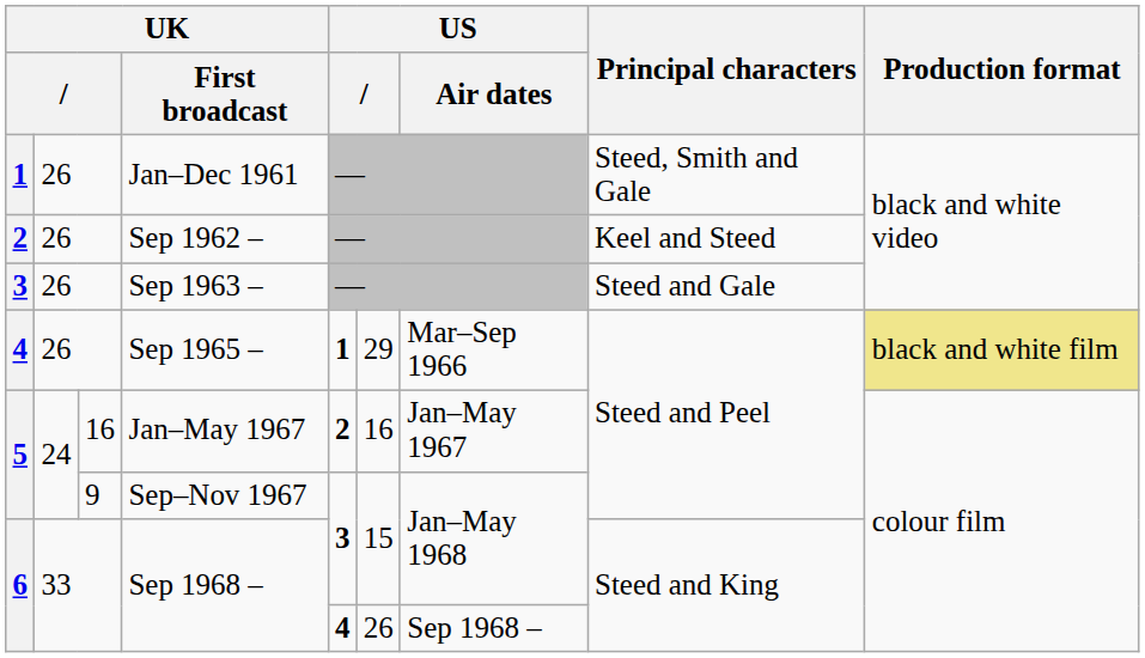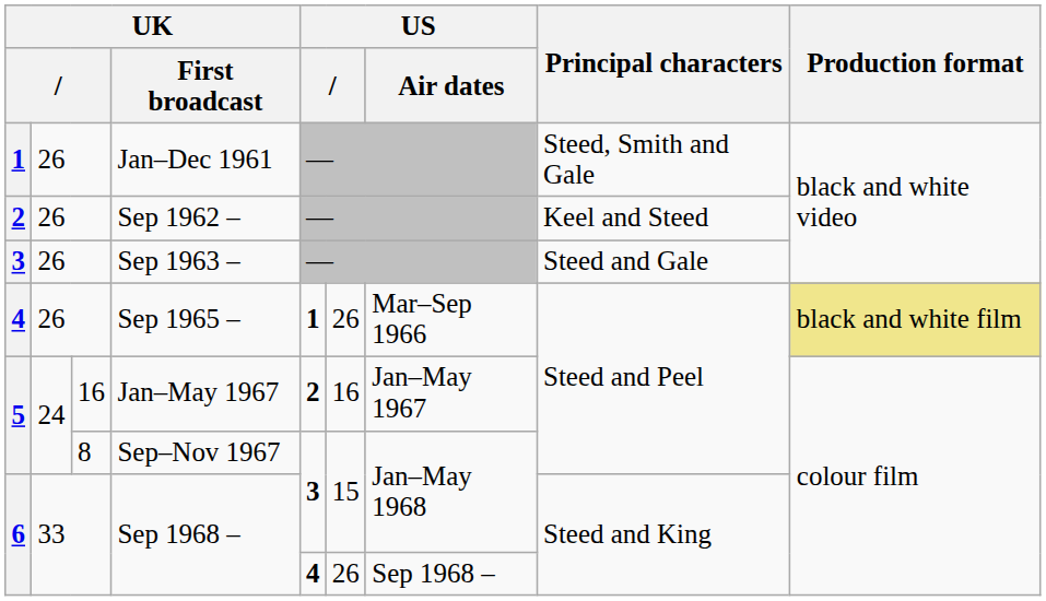Sep 1965 – | column 6: 29 -> 26
Sep–Nov 1967 | column 3: 9 -> 8
